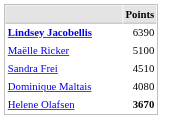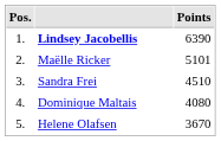+ column: Pos. | 1. | 2. | 3. | 4. | 5.
Maëlle Ricker | Points: 5100 -> 5101
Helene Olafsen | Points: bold -> normal
